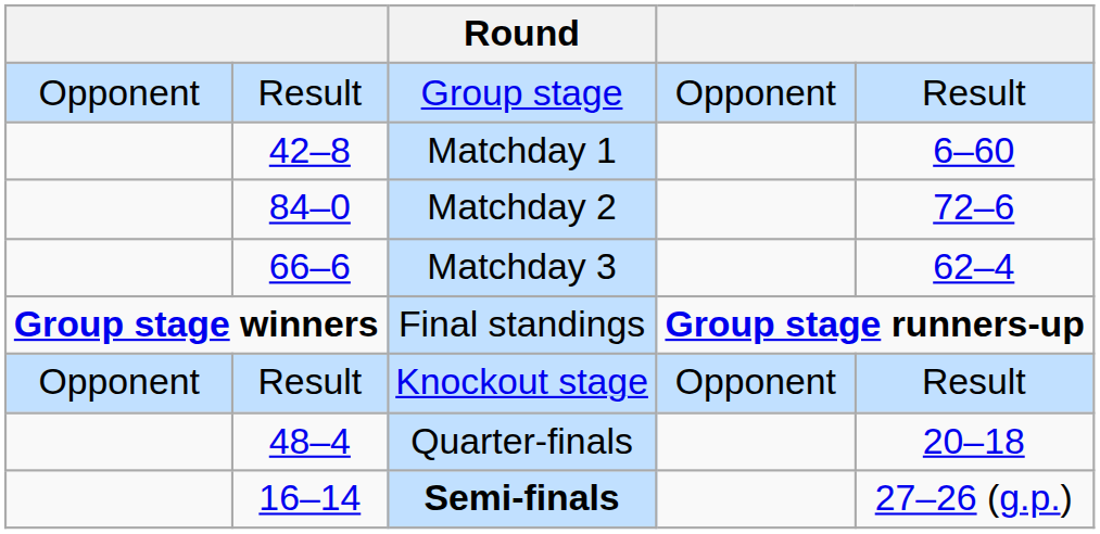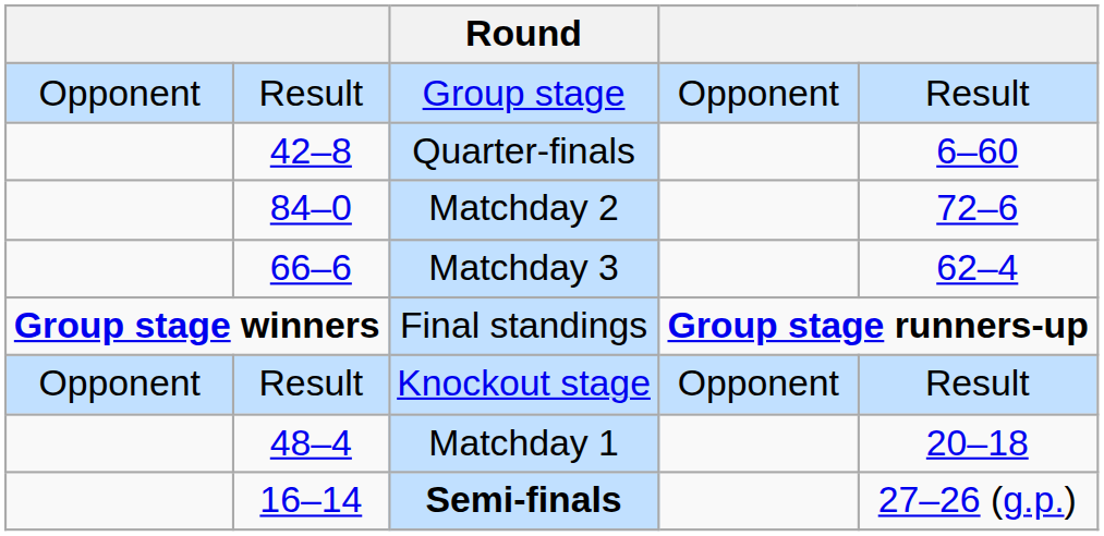42–8 | Round: Matchday 1 -> Quarter-finals
48–4 | Round: Quarter-finals -> Matchday 1
